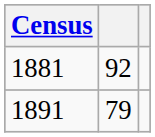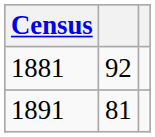1891 | column 2: 79 -> 81
